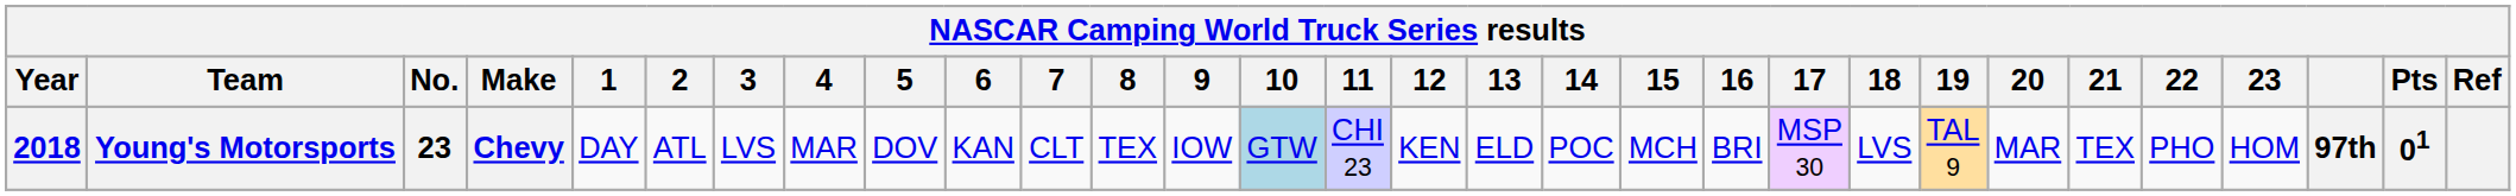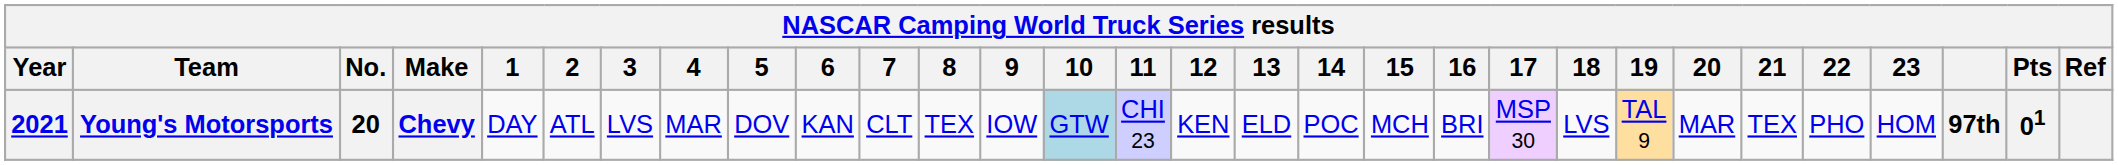Young's Motorsports | Year: 2018 -> 2021
Young's Motorsports | No.: 23 -> 20
